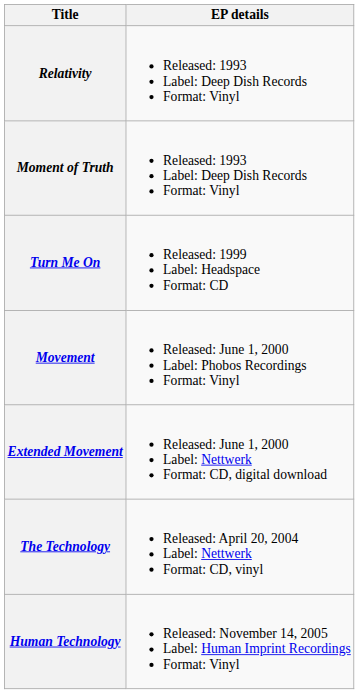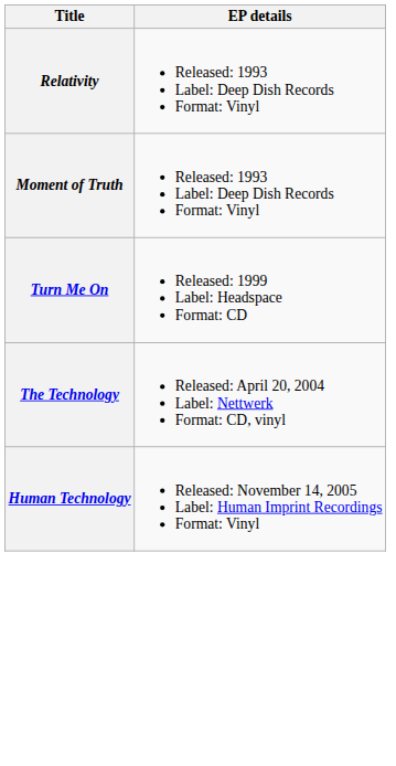- row: Movement | Released: June 1, 2000 Label: Phobos Recordings Format: Vinyl
- row: Extended Movement | Released: June 1, 2000 Label: Nettwerk Format: CD, digital download
